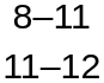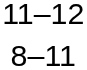rows swapped: 11–12 <-> 8–11
